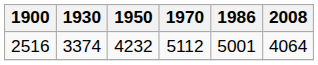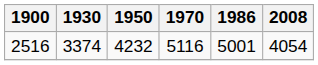2516 | 1970: 5112 -> 5116
2516 | 2008: 4064 -> 4054
